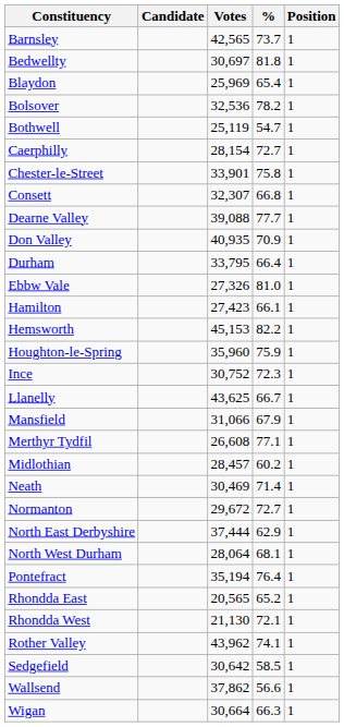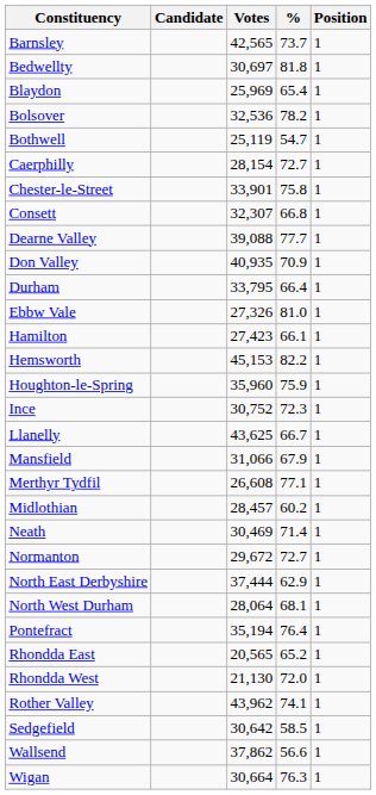Rhondda West | %: 72.1 -> 72.0
Wigan | %: 66.3 -> 76.3
